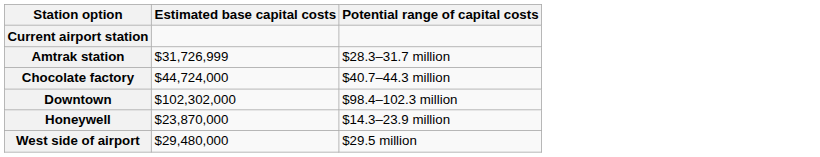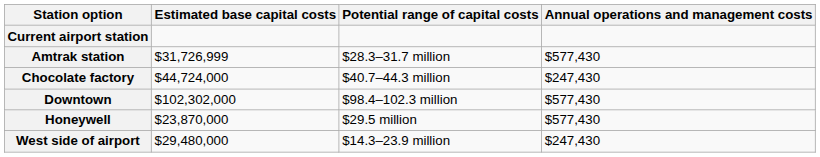+ column: Annual operations and management costs | $577,430 | $247,430 | $577,430 | $577,430 | $247,430
Honeywell | Potential range of capital costs: $14.3–23.9 million -> $29.5 million
West side of airport | Potential range of capital costs: $29.5 million -> $14.3–23.9 million
